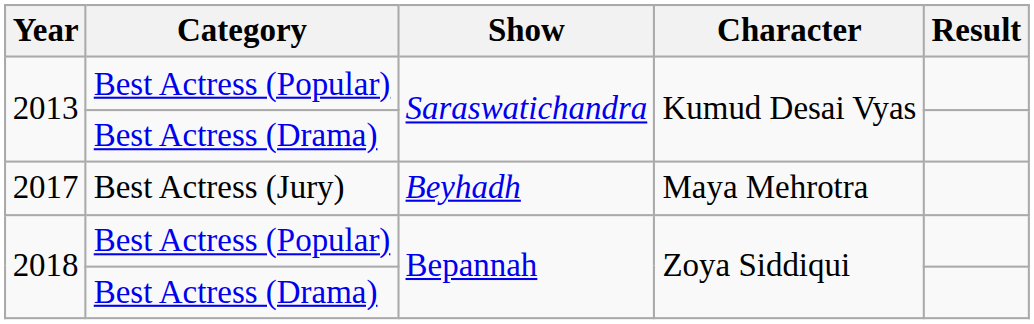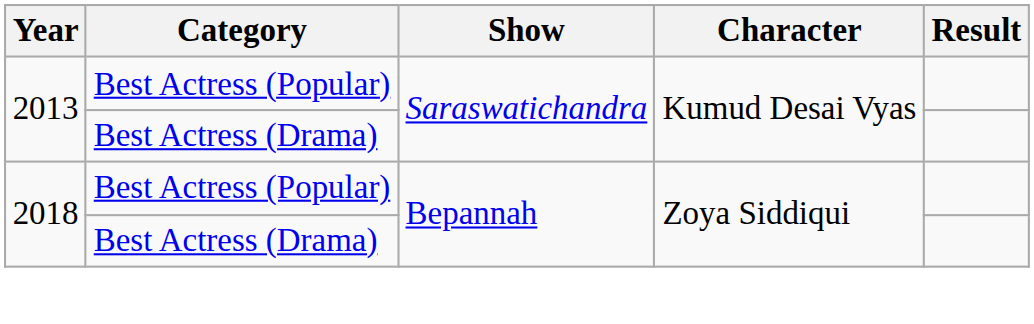- row: 2017 | Best Actress (Jury) | Beyhadh | Maya Mehrotra
